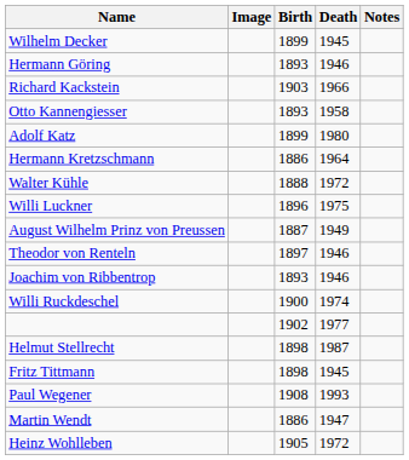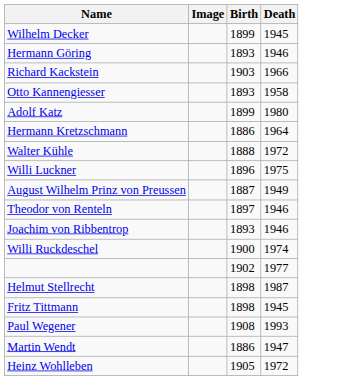- column: Notes
